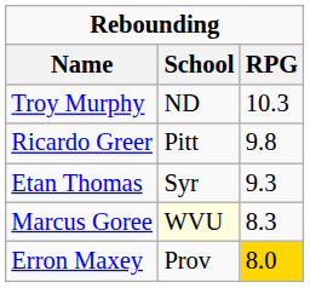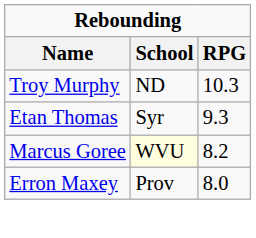- row: Ricardo Greer | Pitt | 9.8
Marcus Goree | RPG: 8.3 -> 8.2
Erron Maxey | RPG: gold background -> no background
